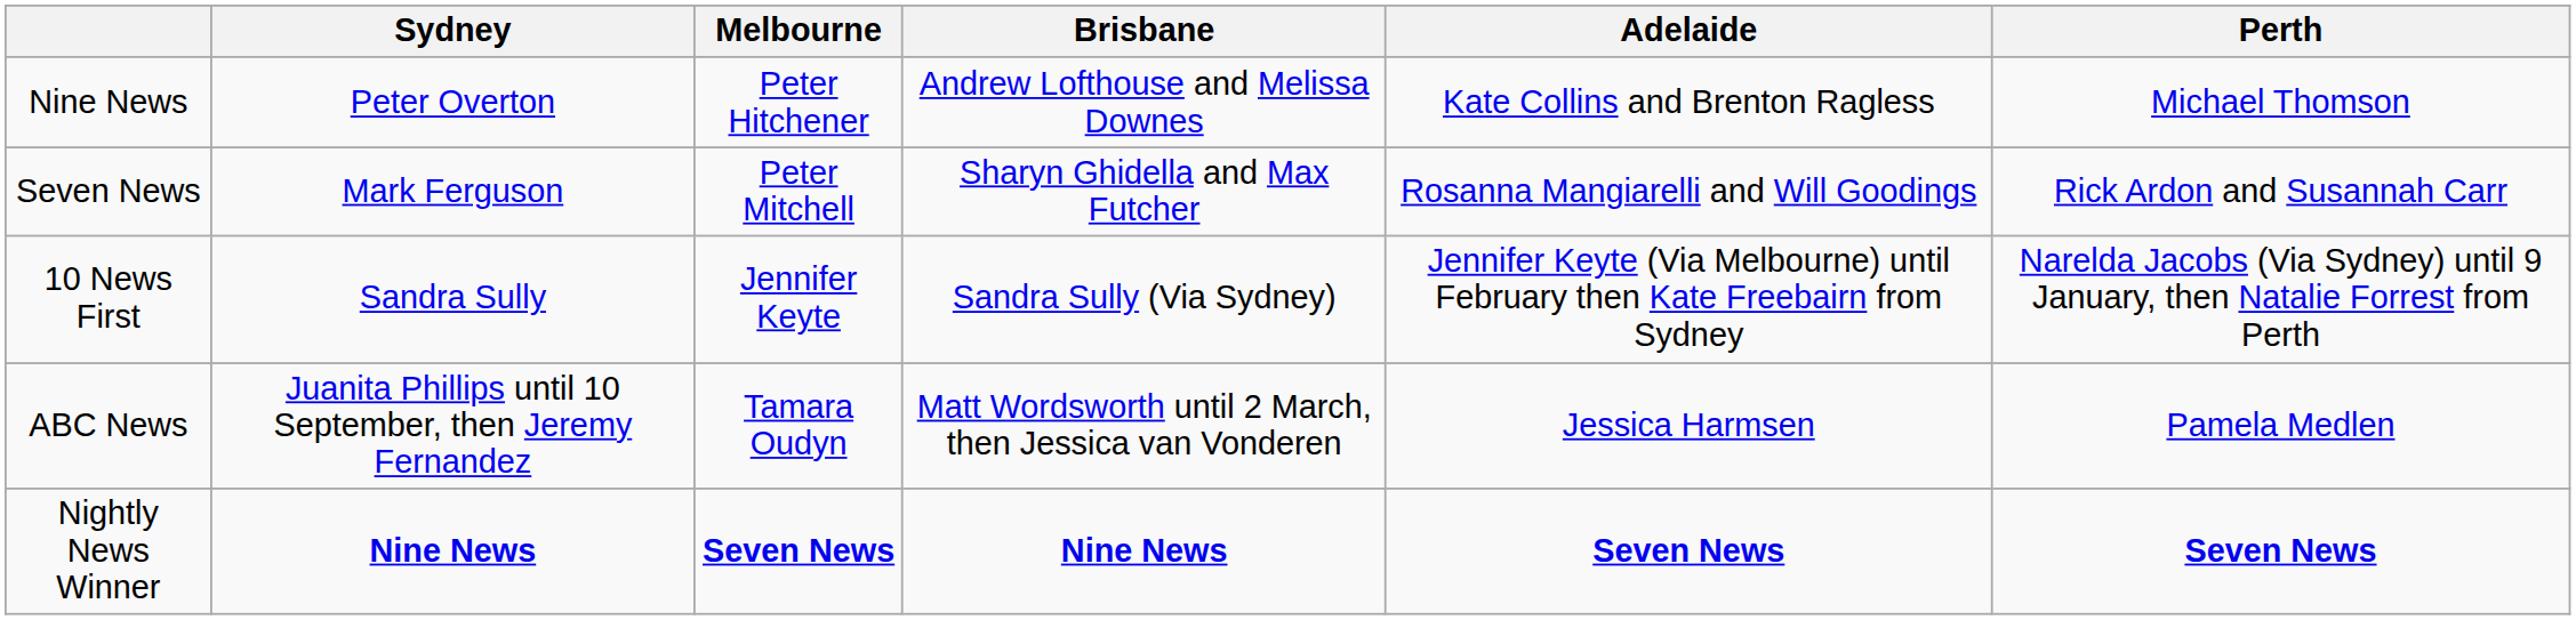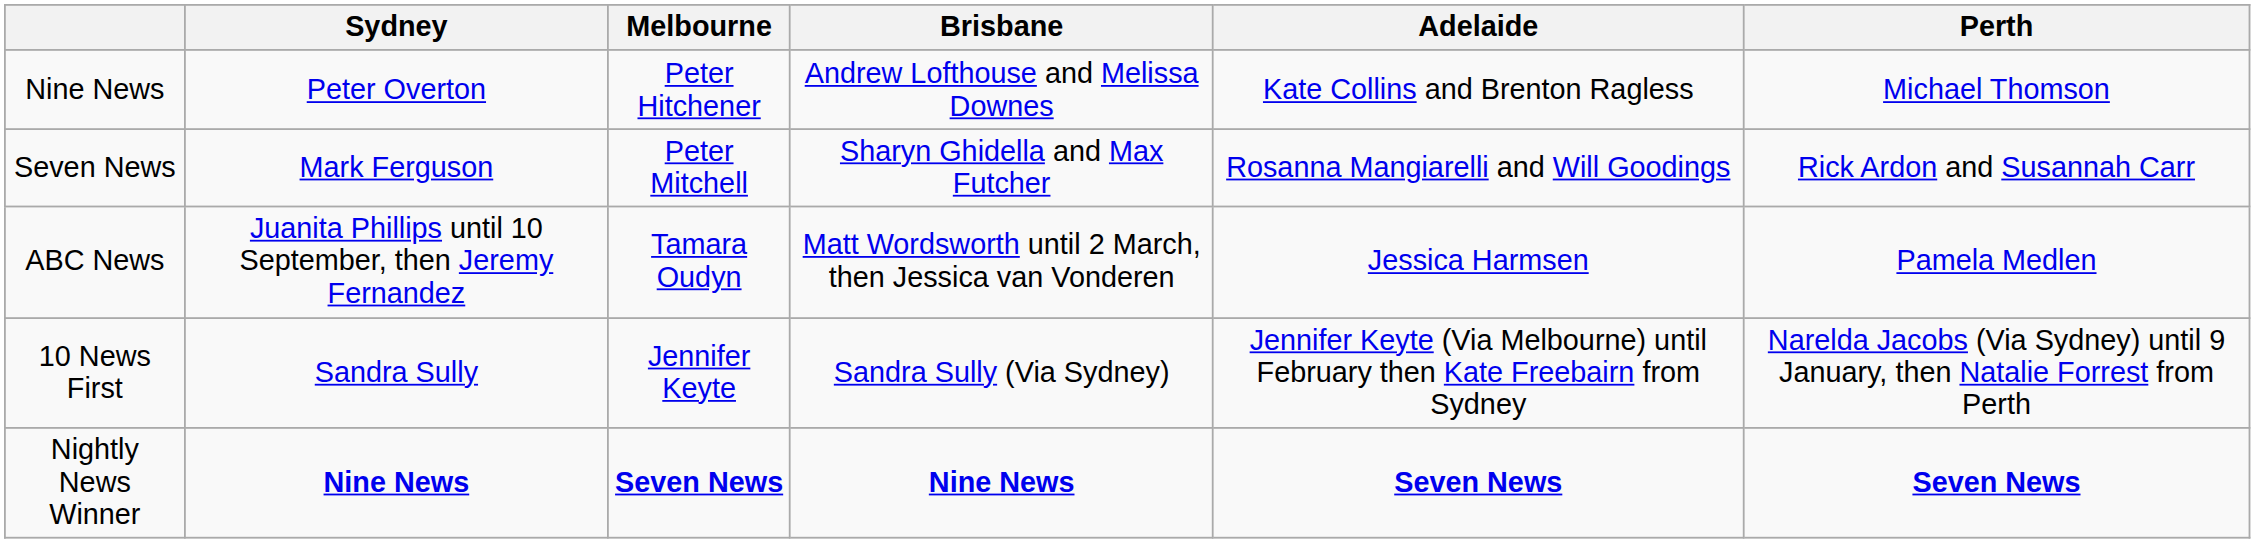rows swapped: 10 News First <-> ABC News
